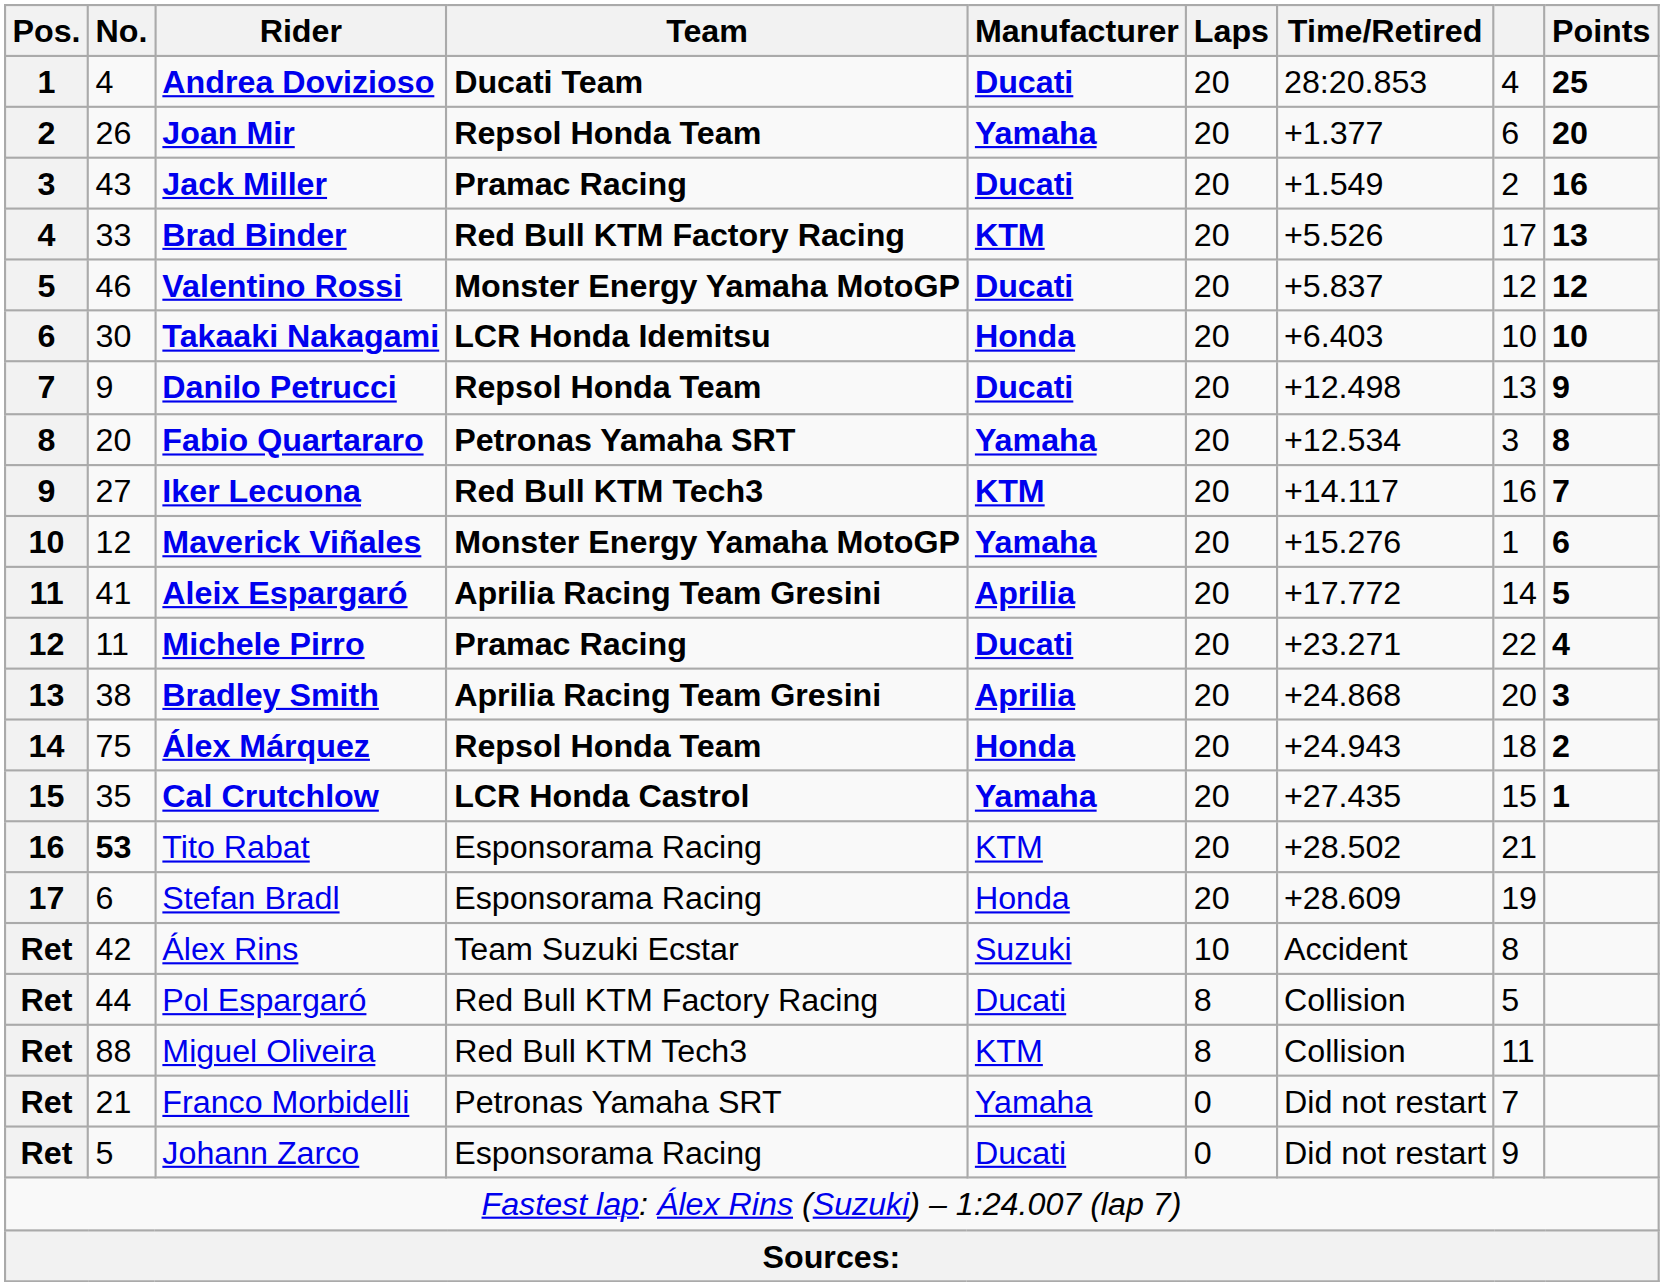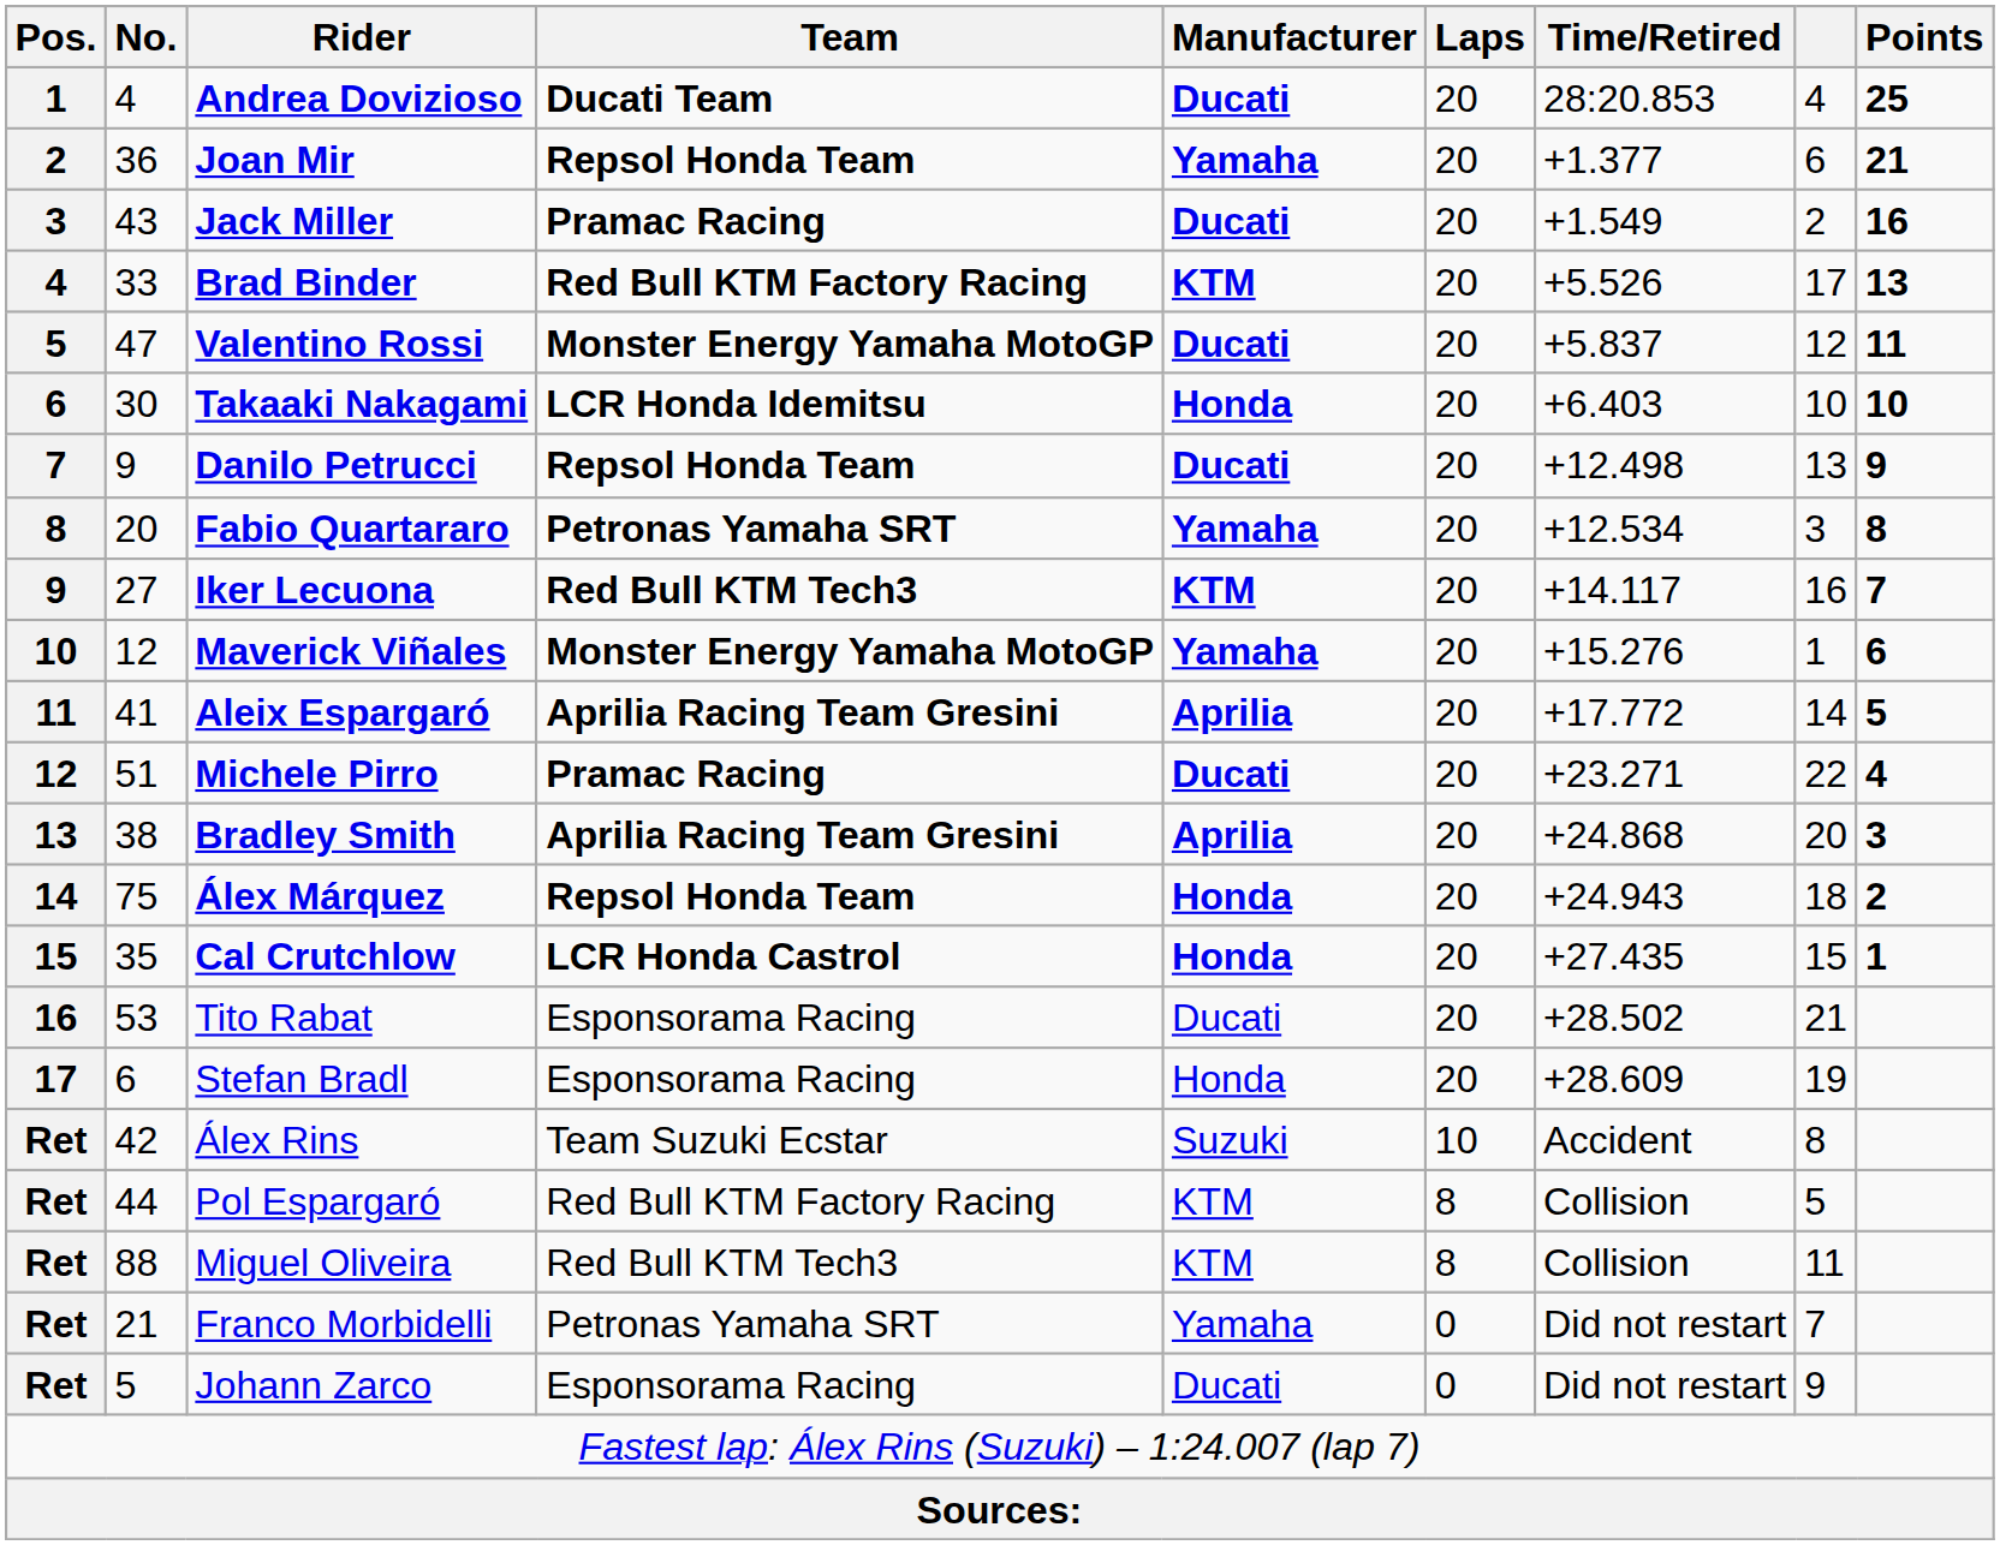Joan Mir | No.: 26 -> 36
Joan Mir | Points: 20 -> 21
Valentino Rossi | No.: 46 -> 47
Valentino Rossi | Points: 12 -> 11
Michele Pirro | No.: 11 -> 51
Cal Crutchlow | Manufacturer: Yamaha -> Honda
Tito Rabat | No.: bold -> normal
Tito Rabat | Manufacturer: KTM -> Ducati
Pol Espargaró | Manufacturer: Ducati -> KTM
